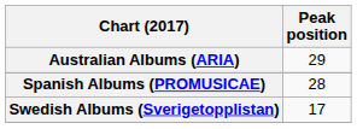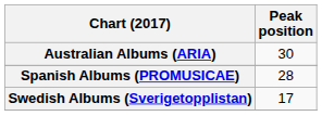Australian Albums (ARIA) | Peak position: 29 -> 30
